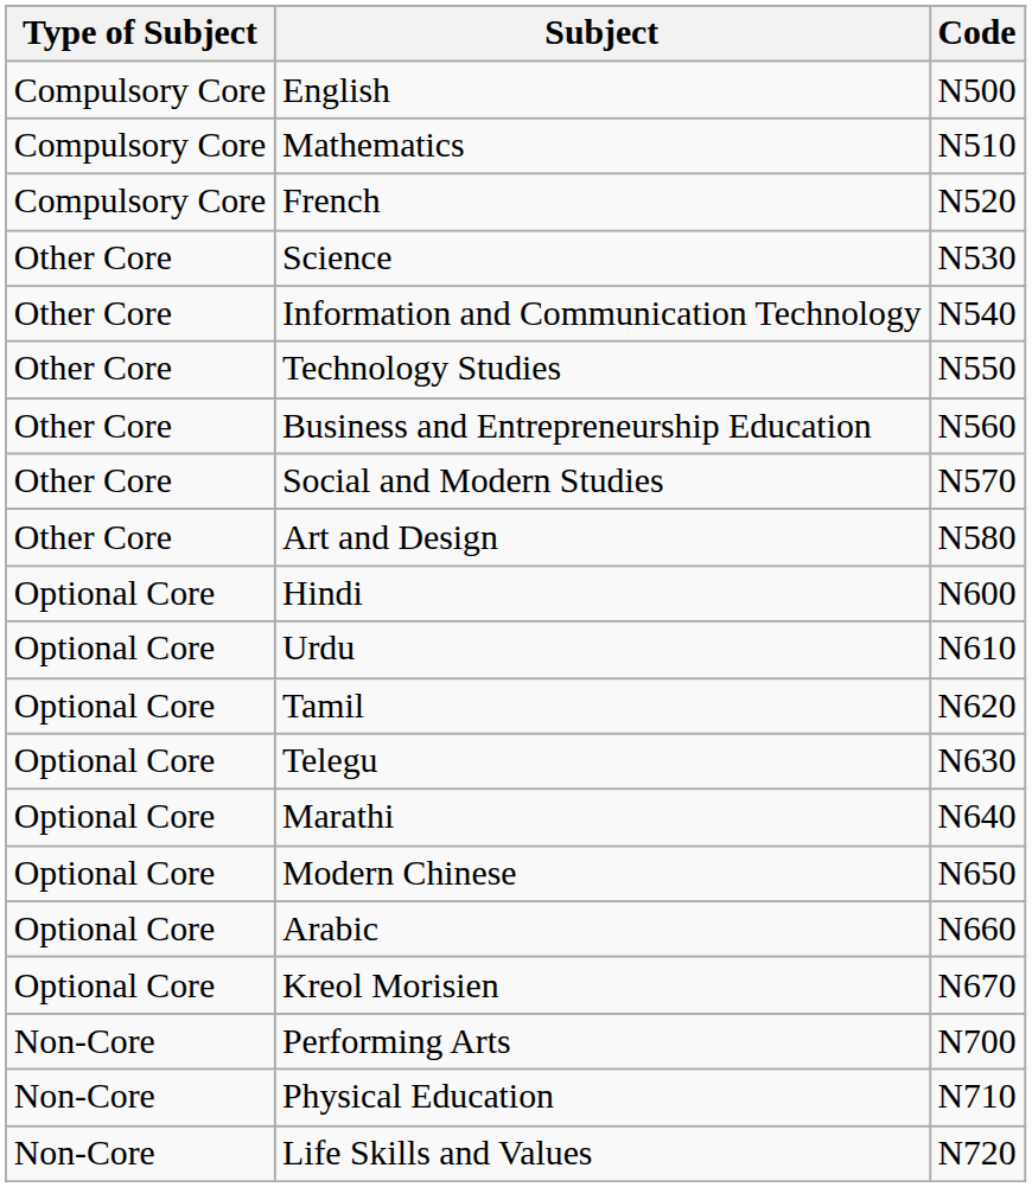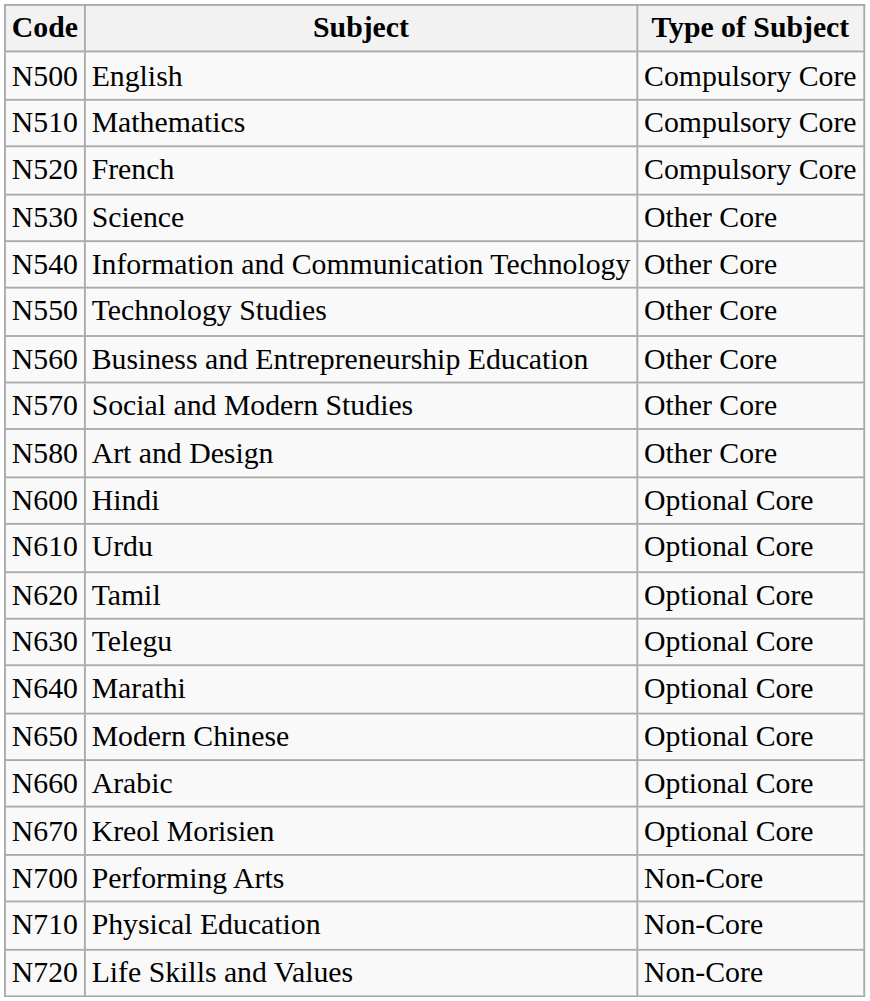columns swapped: Code <-> Type of Subject
